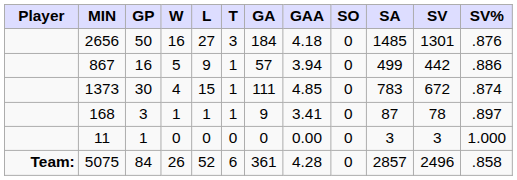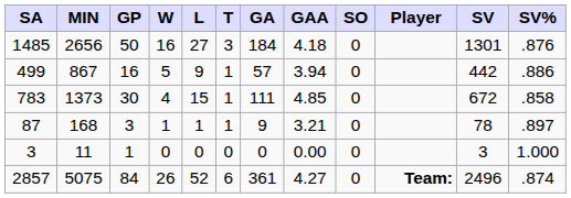columns swapped: Player <-> SA
1373 | SV%: .874 -> .858
168 | GAA: 3.41 -> 3.21
5075 | GAA: 4.28 -> 4.27
5075 | SV%: .858 -> .874
